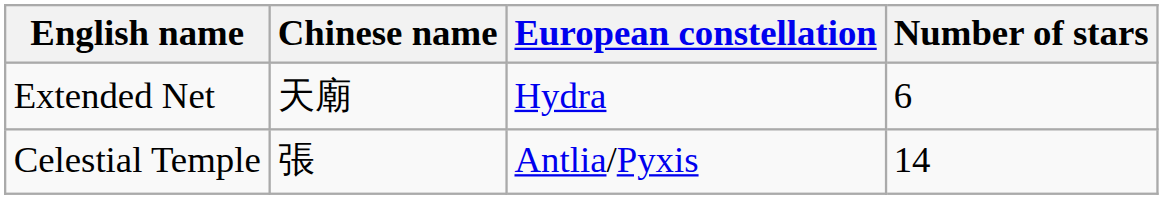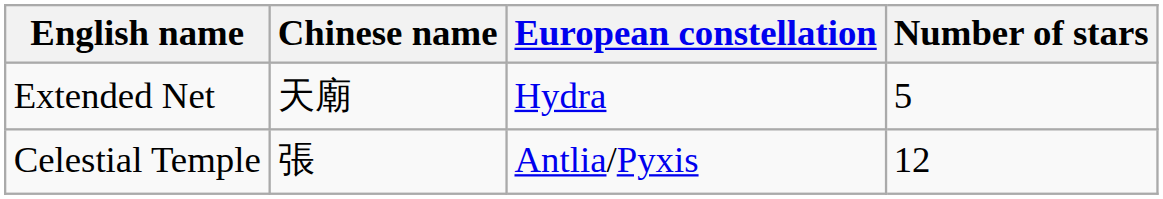Extended Net | Number of stars: 6 -> 5
Celestial Temple | Number of stars: 14 -> 12
